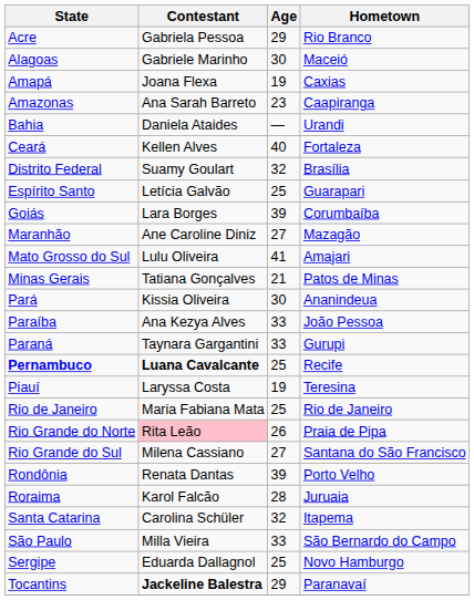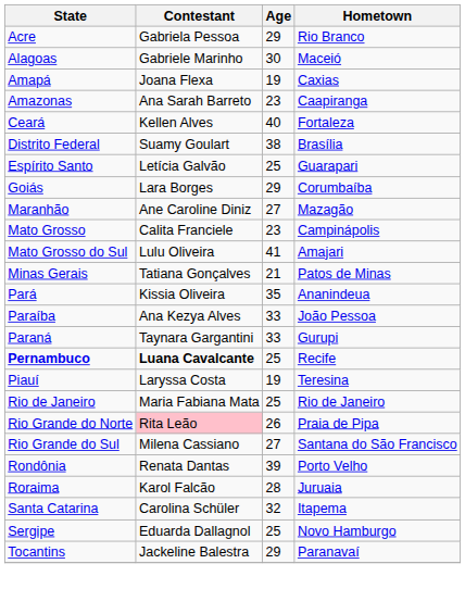- row: Bahia | Daniela Ataides | — | Urandi
Distrito Federal | Age: 32 -> 38
Goiás | Age: 39 -> 29
+ row: Mato Grosso | Calita Franciele | 23 | Campinápolis
Pará | Age: 30 -> 35
- row: São Paulo | Milla Vieira | 33 | São Bernardo do Campo
Tocantins | Contestant: bold -> normal
